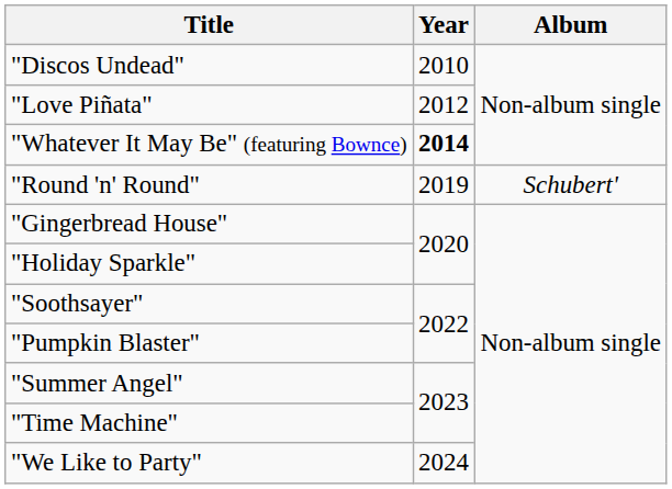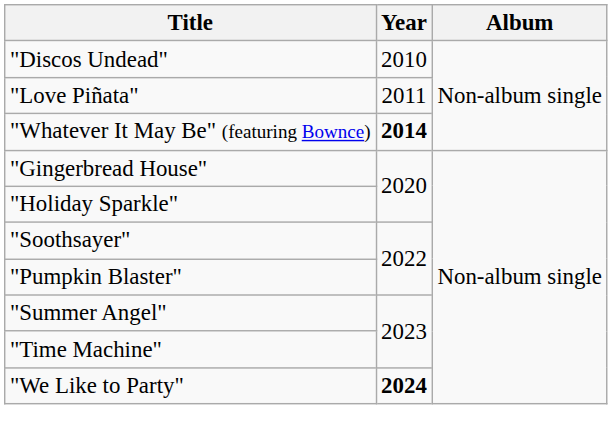"Love Piñata" | Year: 2012 -> 2011
- row: "Round 'n' Round" | 2019 | Schubert'
"We Like to Party" | Year: normal -> bold
